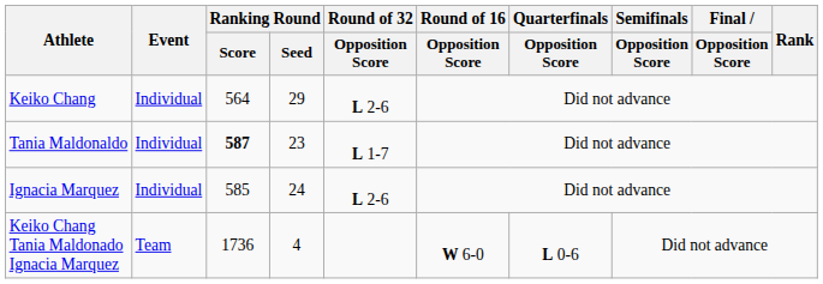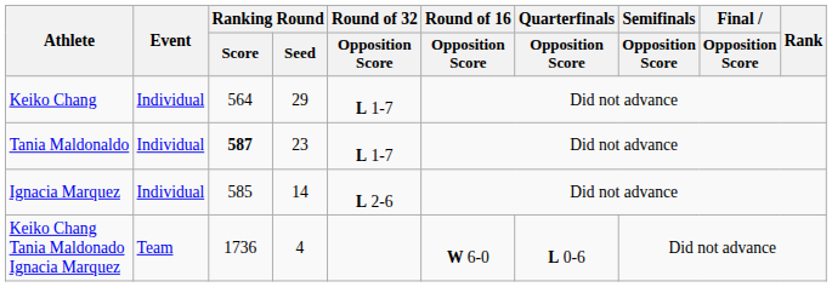Keiko Chang | Round of 32 / Opposition Score: L 2-6 -> L 1-7
Ignacia Marquez | Ranking Round / Seed: 24 -> 14
